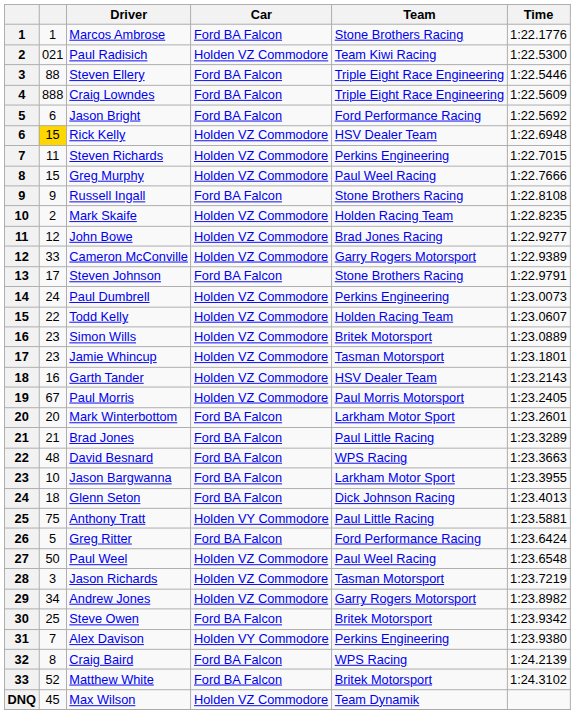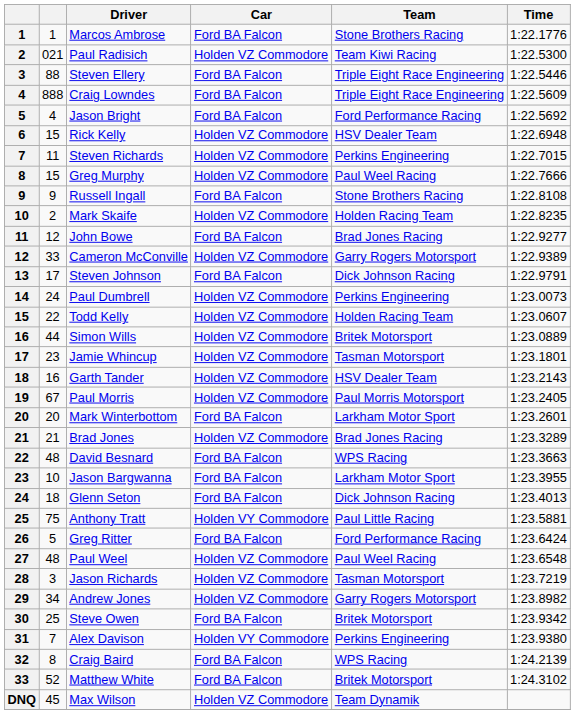Jason Bright | column 2: 6 -> 4
Rick Kelly | column 2: gold background -> no background
John Bowe | Car: Holden VZ Commodore -> Ford BA Falcon
Steven Johnson | Team: Stone Brothers Racing -> Dick Johnson Racing
Simon Wills | column 2: 23 -> 44
Brad Jones | Car: Ford BA Falcon -> Holden VZ Commodore
Brad Jones | Team: Paul Little Racing -> Brad Jones Racing
Paul Weel | column 2: 50 -> 48
